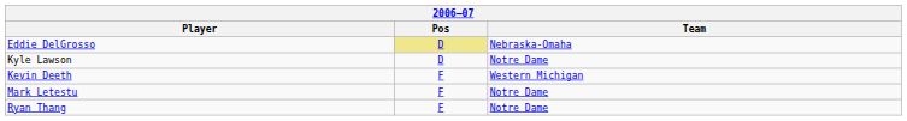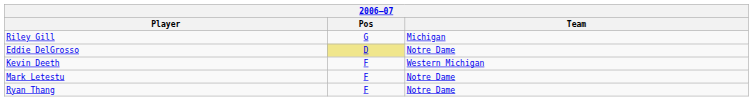+ row: Riley Gill | G | Michigan
Eddie DelGrosso | Team: Nebraska-Omaha -> Notre Dame
- row: Kyle Lawson | D | Notre Dame
